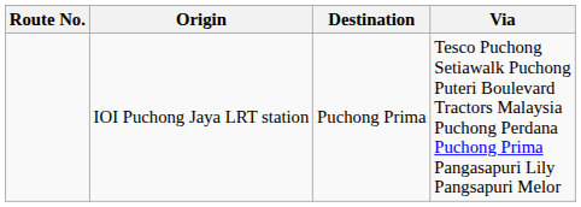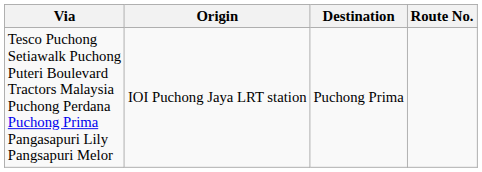columns swapped: Route No. <-> Via
